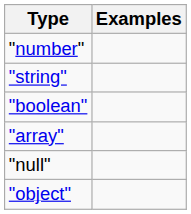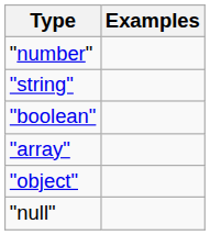rows swapped: "object" <-> "null"
